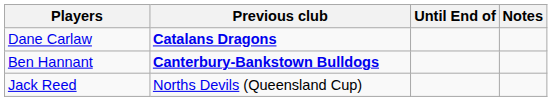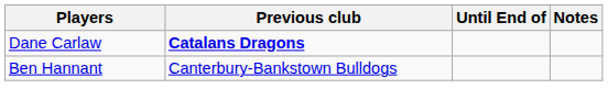Ben Hannant | Previous club: bold -> normal
- row: Jack Reed | Norths Devils (Queensland Cup)
